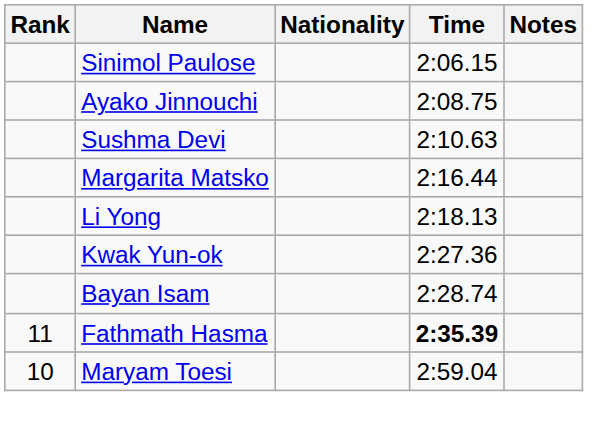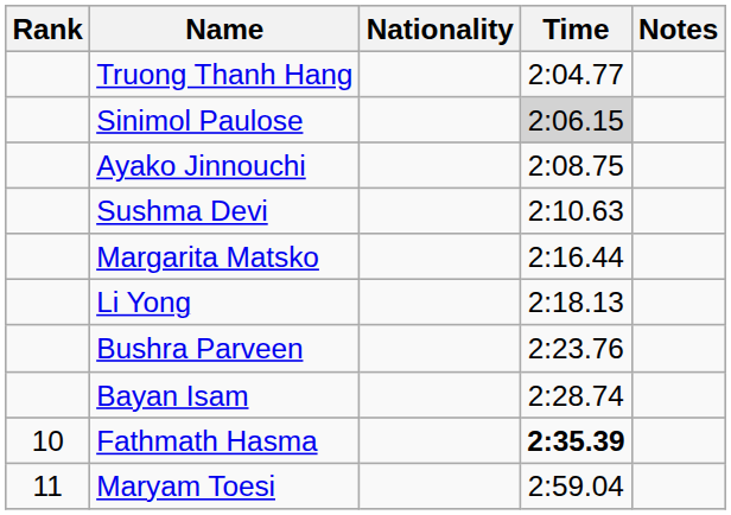+ row: Truong Thanh Hang | 2:04.77
Sinimol Paulose | Time: no background -> lightgrey background
+ row: Bushra Parveen | 2:23.76
- row: Kwak Yun-ok | 2:27.36
Fathmath Hasma | Rank: 11 -> 10
Maryam Toesi | Rank: 10 -> 11
